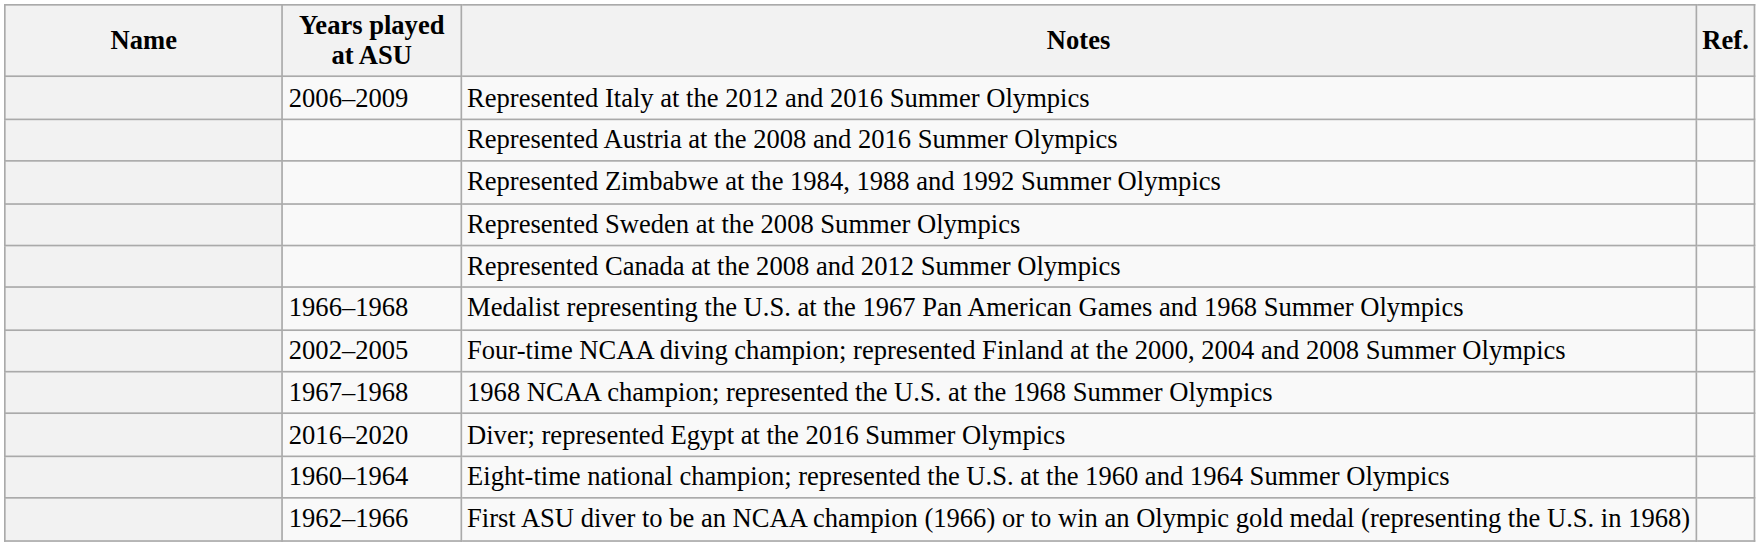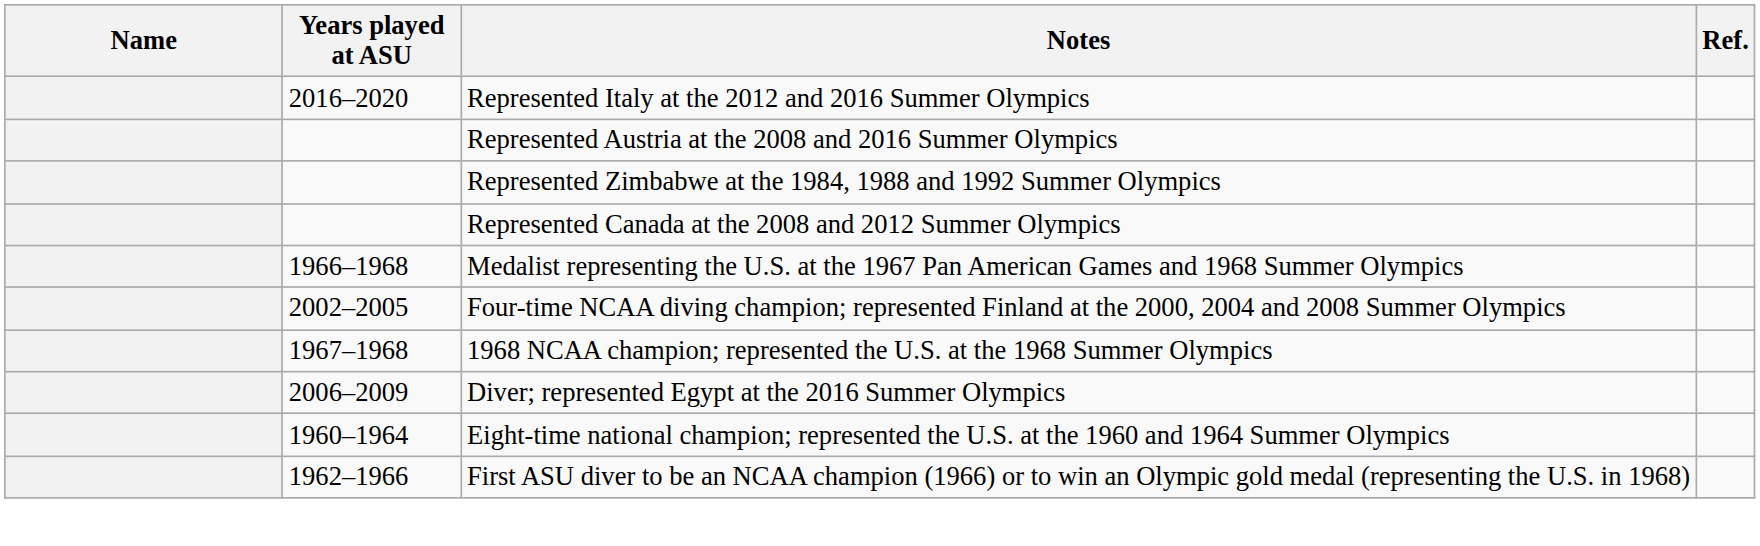Represented Italy at the 2012 and 2016 Summer Olympics | Years played at ASU: 2006–2009 -> 2016–2020
- row: Represented Sweden at the 2008 Summer Olympics
Diver; represented Egypt at the 2016 Summer Olympics | Years played at ASU: 2016–2020 -> 2006–2009
